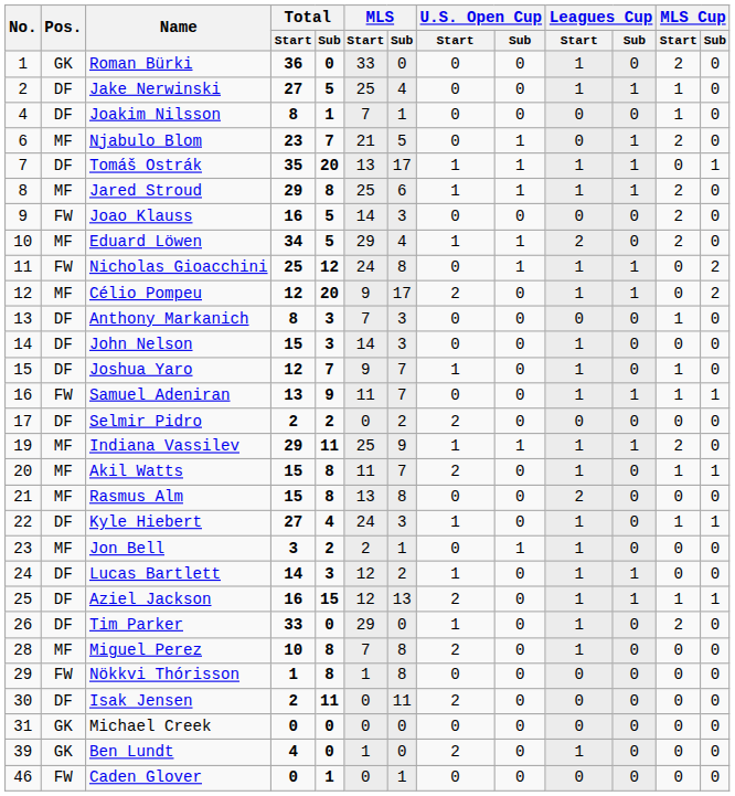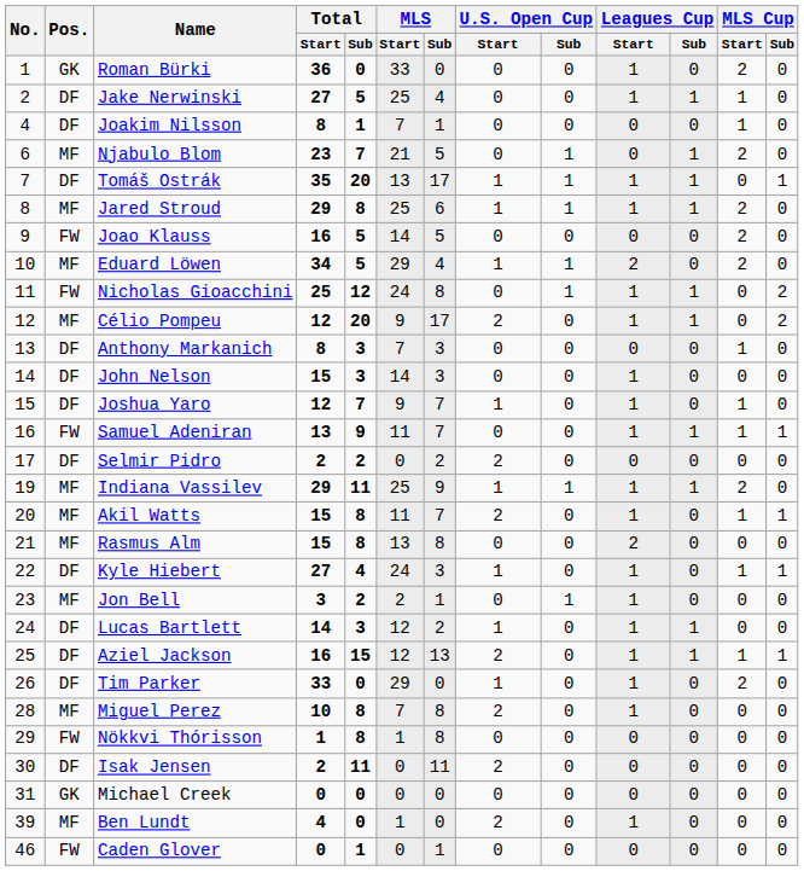Joao Klauss | MLS / Sub: 3 -> 5
Ben Lundt | Pos.: GK -> MF
